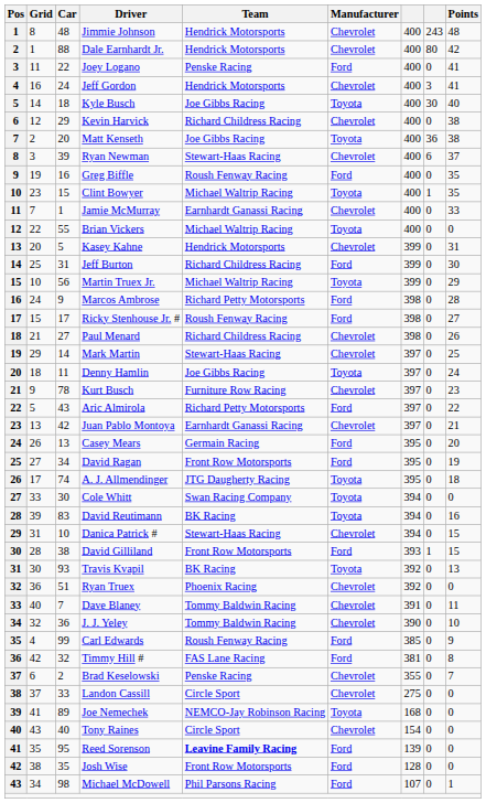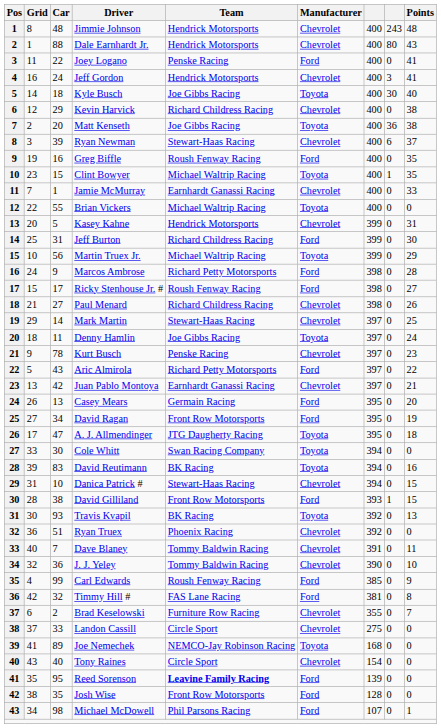Dale Earnhardt Jr. | Points: 42 -> 43
Kurt Busch | Team: Furniture Row Racing -> Penske Racing
A. J. Allmendinger | Car: 74 -> 47
Brad Keselowski | Team: Penske Racing -> Furniture Row Racing
